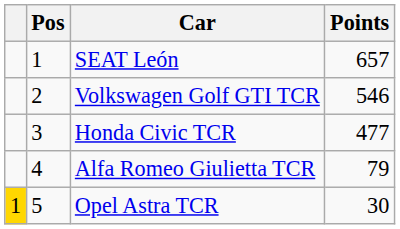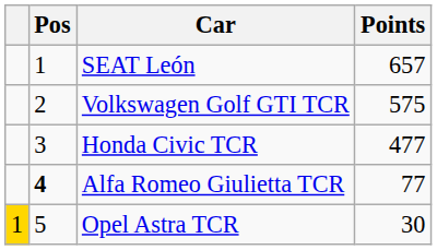Volkswagen Golf GTI TCR | Points: 546 -> 575
Alfa Romeo Giulietta TCR | Pos: normal -> bold
Alfa Romeo Giulietta TCR | Points: 79 -> 77
